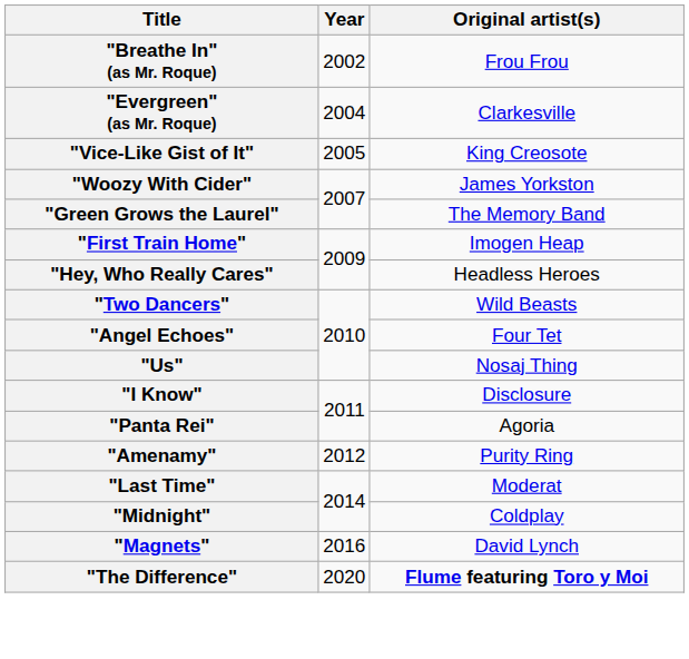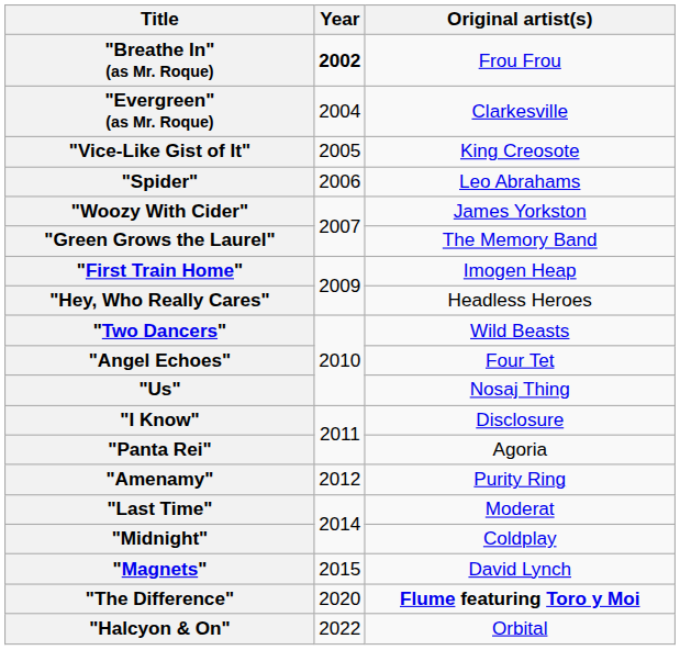"Breathe In" (as Mr. Roque) | Year: normal -> bold
+ row: "Spider" | 2006 | Leo Abrahams
"Magnets" | Year: 2016 -> 2015
+ row: "Halcyon & On" | 2022 | Orbital
